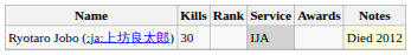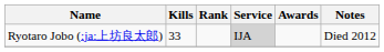Ryotaro Jobo (:ja:上坊良太郎) | Kills: 30 -> 33
Ryotaro Jobo (:ja:上坊良太郎) | Notes: lightyellow background -> no background
